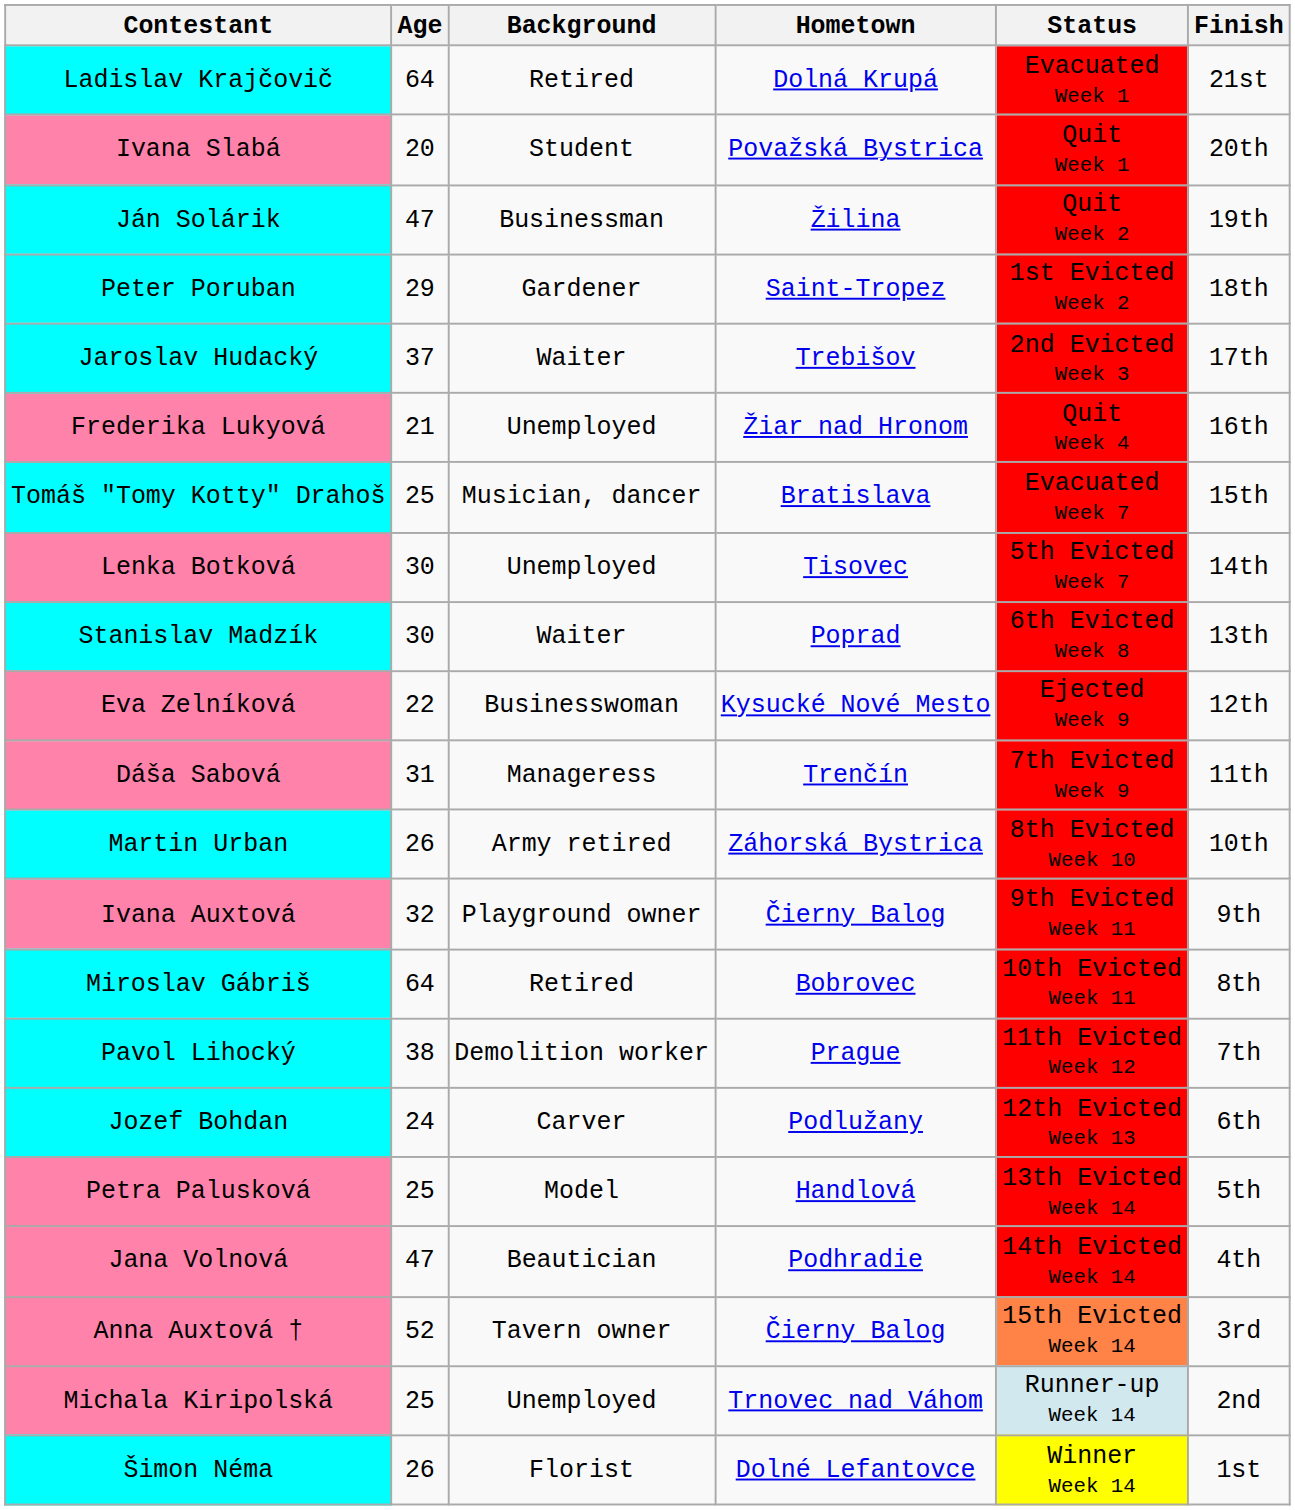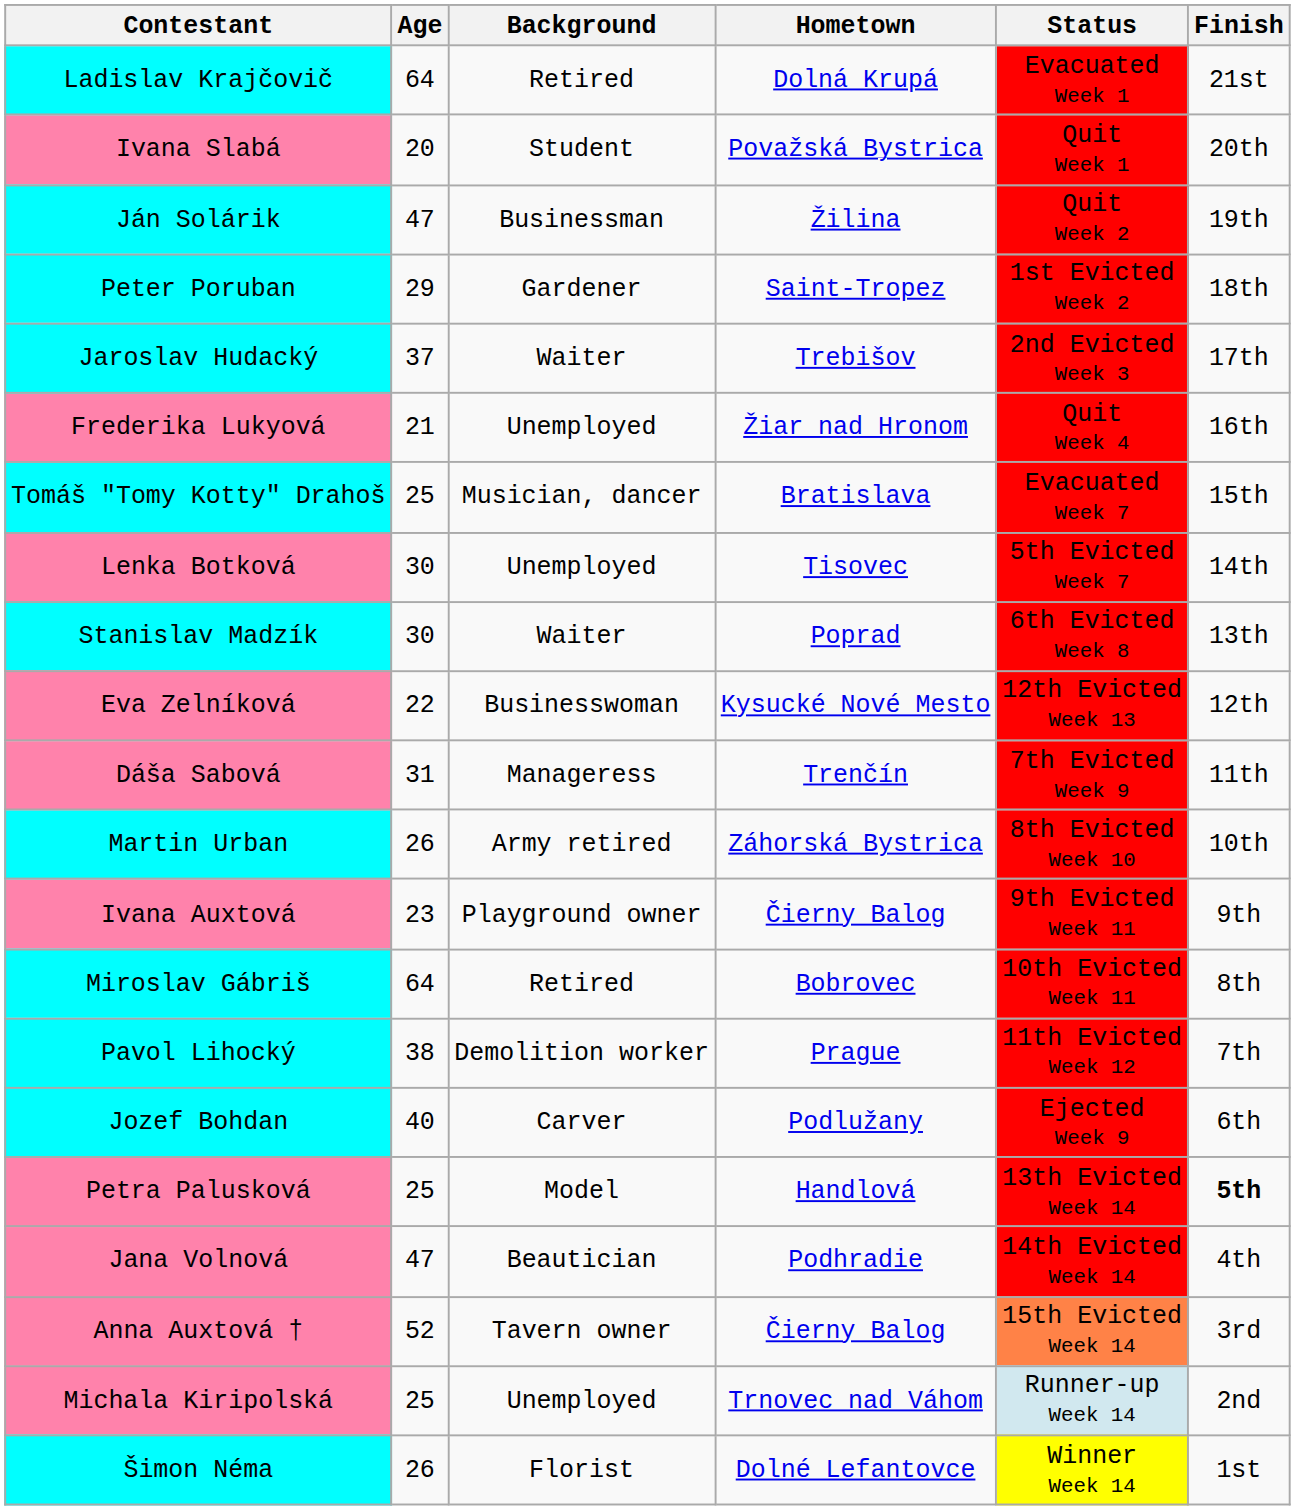Eva Zelníková | Status: Ejected Week 9 -> 12th Evicted Week 13
Ivana Auxtová | Age: 32 -> 23
Jozef Bohdan | Age: 24 -> 40
Jozef Bohdan | Status: 12th Evicted Week 13 -> Ejected Week 9
Petra Palusková | Finish: normal -> bold
